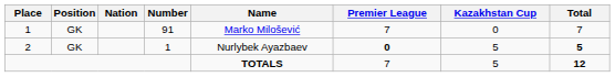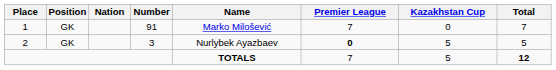2 | Number: 1 -> 3
2 | Total: bold -> normal
